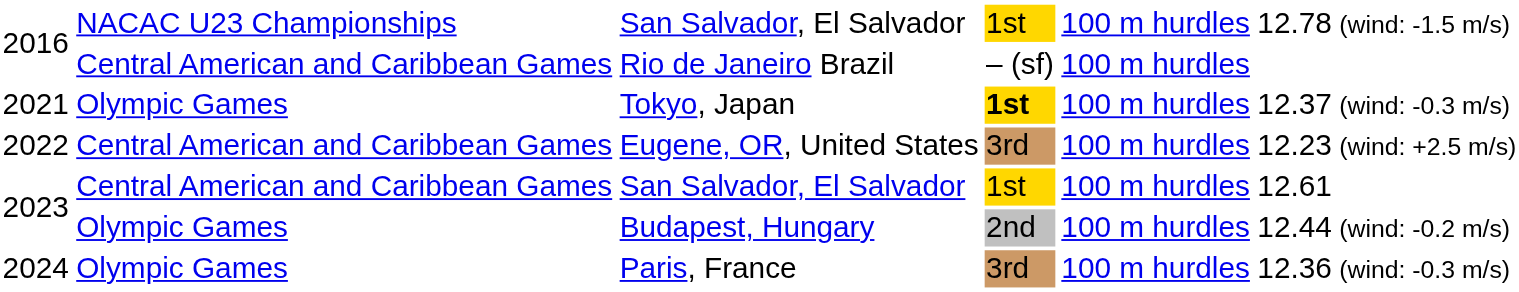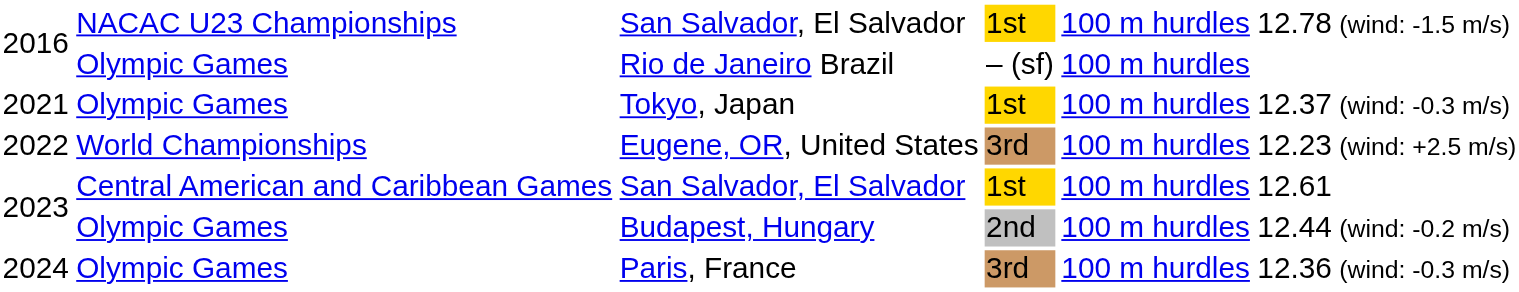Rio de Janeiro Brazil | column 2: Central American and Caribbean Games -> Olympic Games
Tokyo, Japan | column 4: bold -> normal
Eugene, OR, United States | column 2: Central American and Caribbean Games -> World Championships
